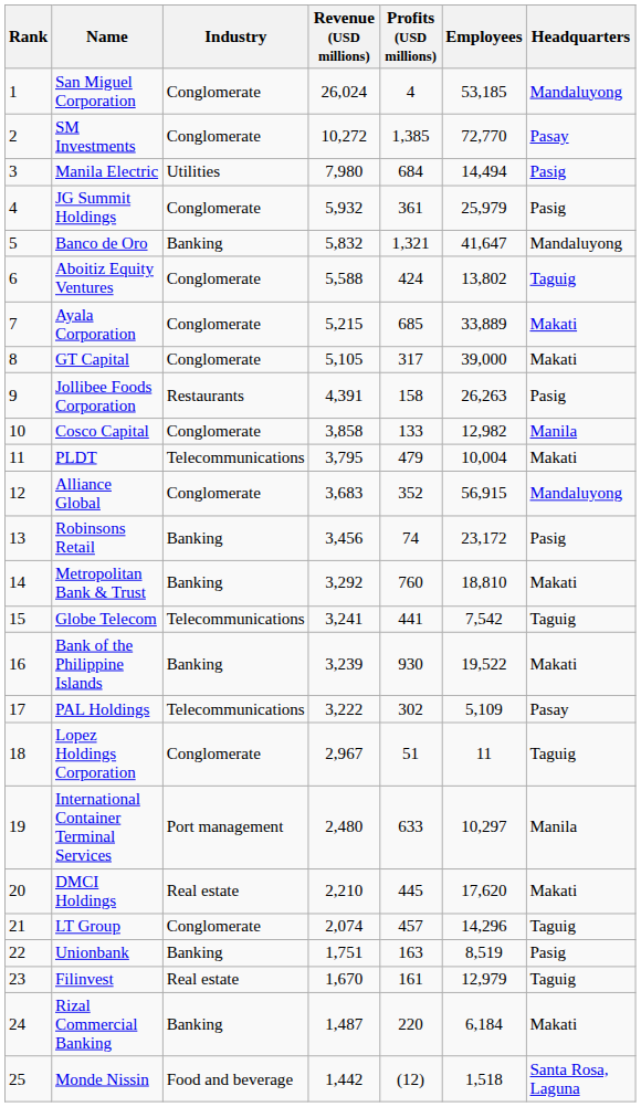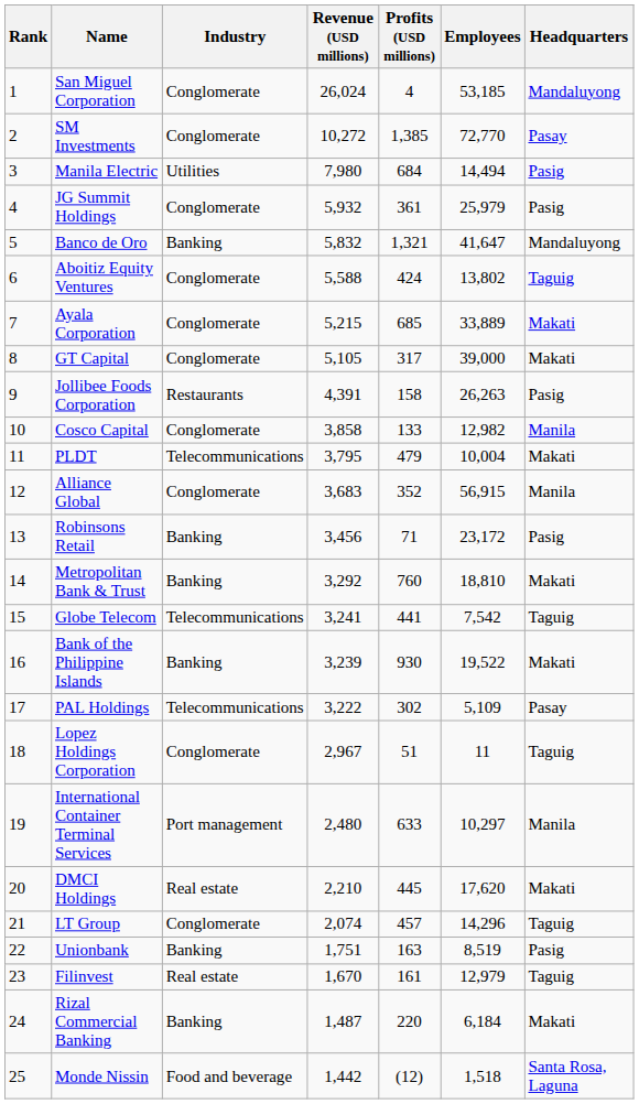Alliance Global | Headquarters: Mandaluyong -> Manila
Robinsons Retail | Profits (USD millions): 74 -> 71
